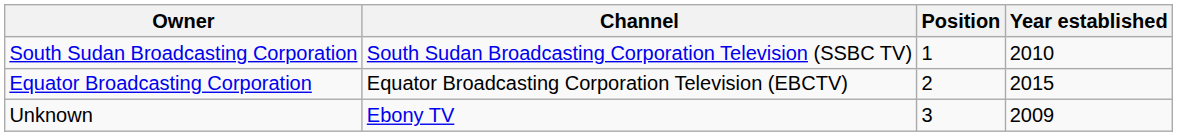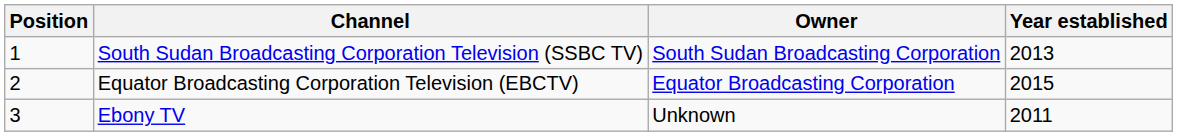columns swapped: Position <-> Owner
South Sudan Broadcasting Corporation Television (SSBC TV) | Year established: 2010 -> 2013
Ebony TV | Year established: 2009 -> 2011
